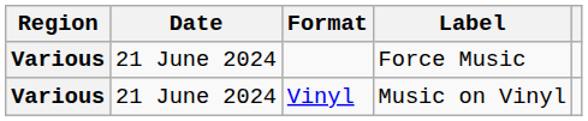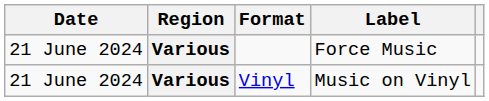columns swapped: Region <-> Date
